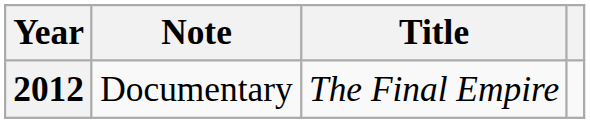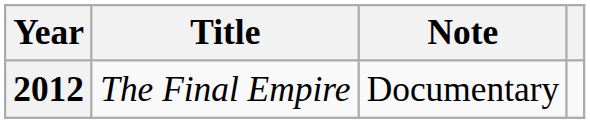columns swapped: Title <-> Note
